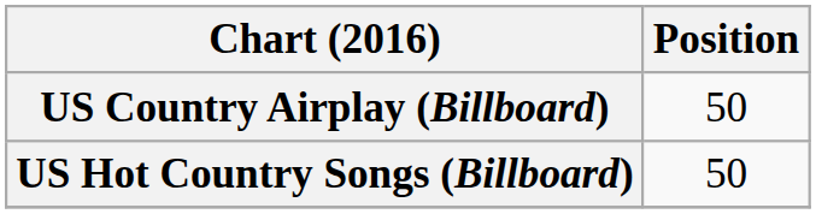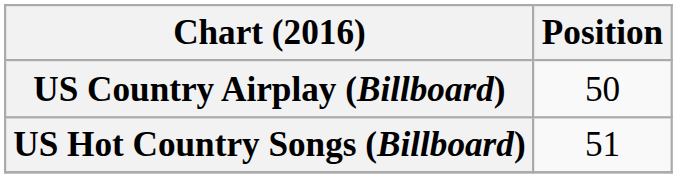US Hot Country Songs (Billboard) | Position: 50 -> 51
